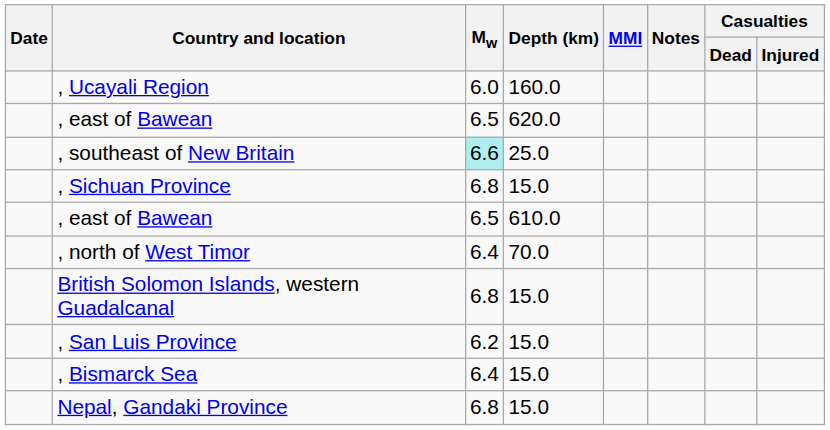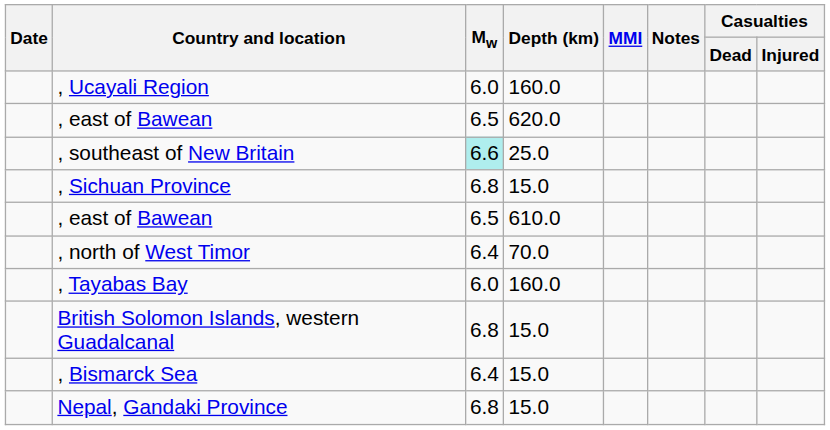+ row: , Tayabas Bay | 6.0 | 160.0
- row: , San Luis Province | 6.2 | 15.0
